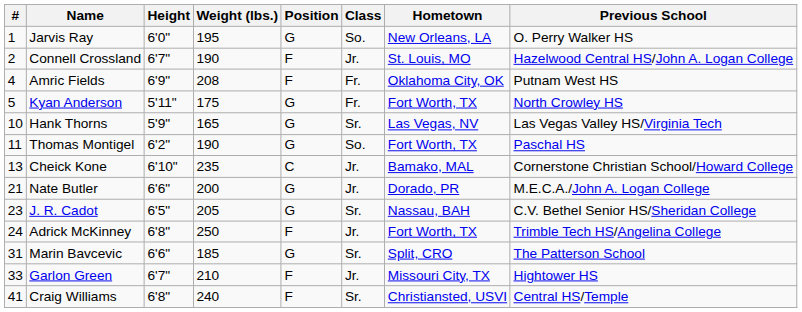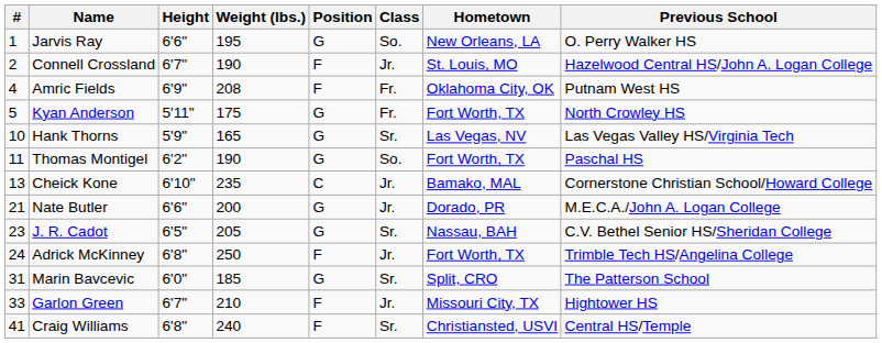Jarvis Ray | Height: 6'0" -> 6'6"
Marin Bavcevic | Height: 6'6" -> 6'0"
